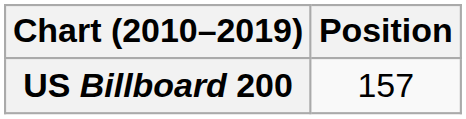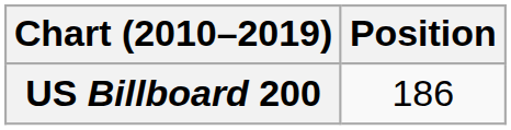US Billboard 200 | Position: 157 -> 186
